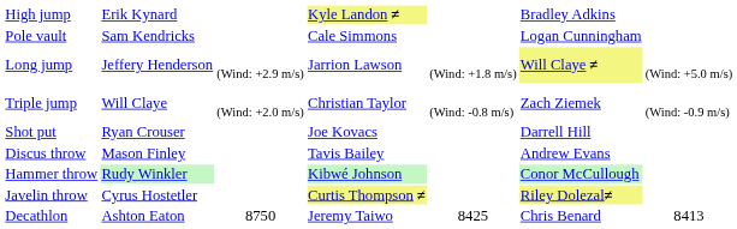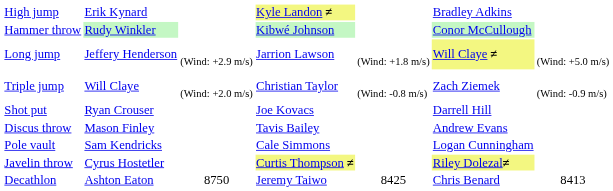rows swapped: Pole vault <-> Hammer throw
